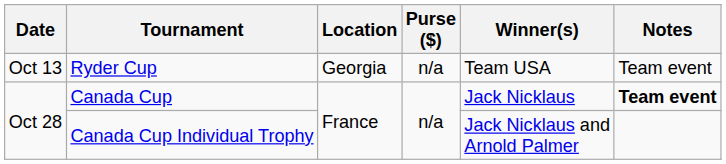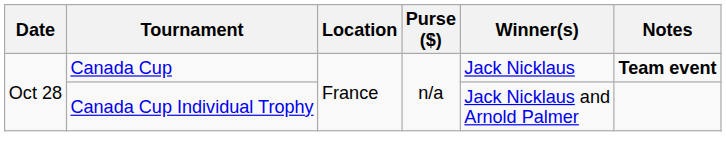- row: Oct 13 | Ryder Cup | Georgia | n/a | Team USA | Team event
